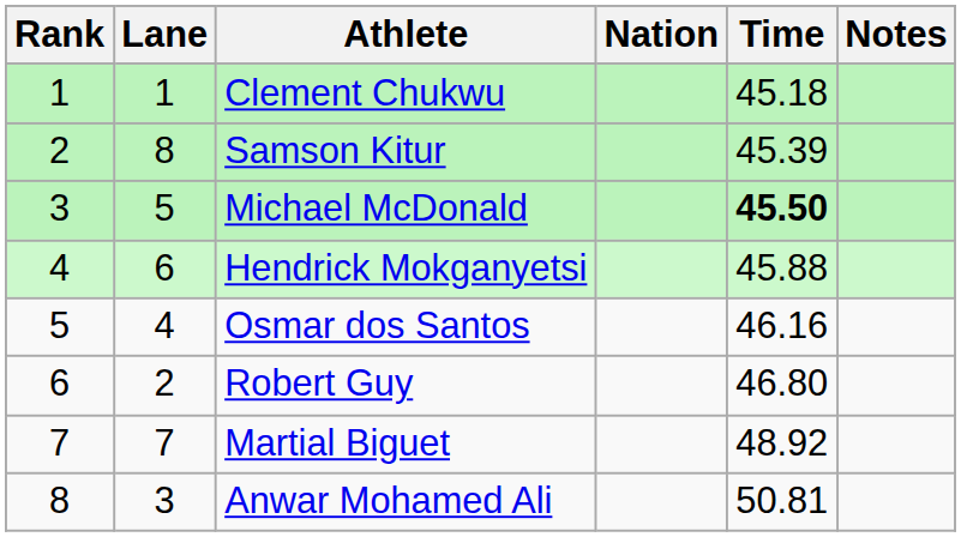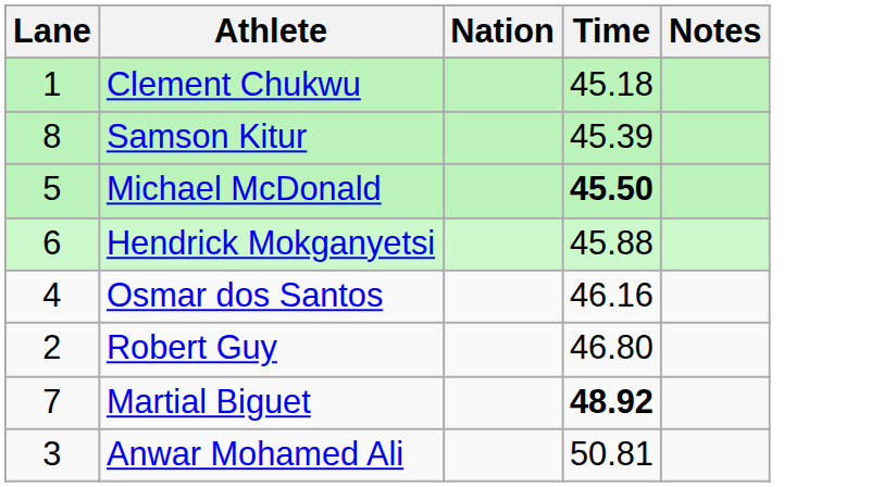- column: Rank | 1 | 2 | 3 | 4 | 5 | 6 | 7 | 8
Martial Biguet | Time: normal -> bold
